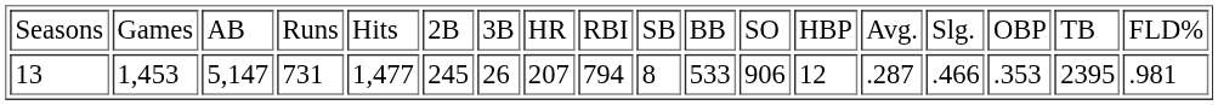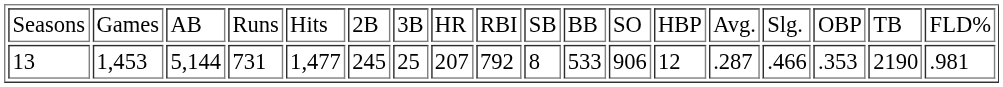13 | column 3: 5,147 -> 5,144
13 | column 7: 26 -> 25
13 | column 9: 794 -> 792
13 | column 17: 2395 -> 2190
